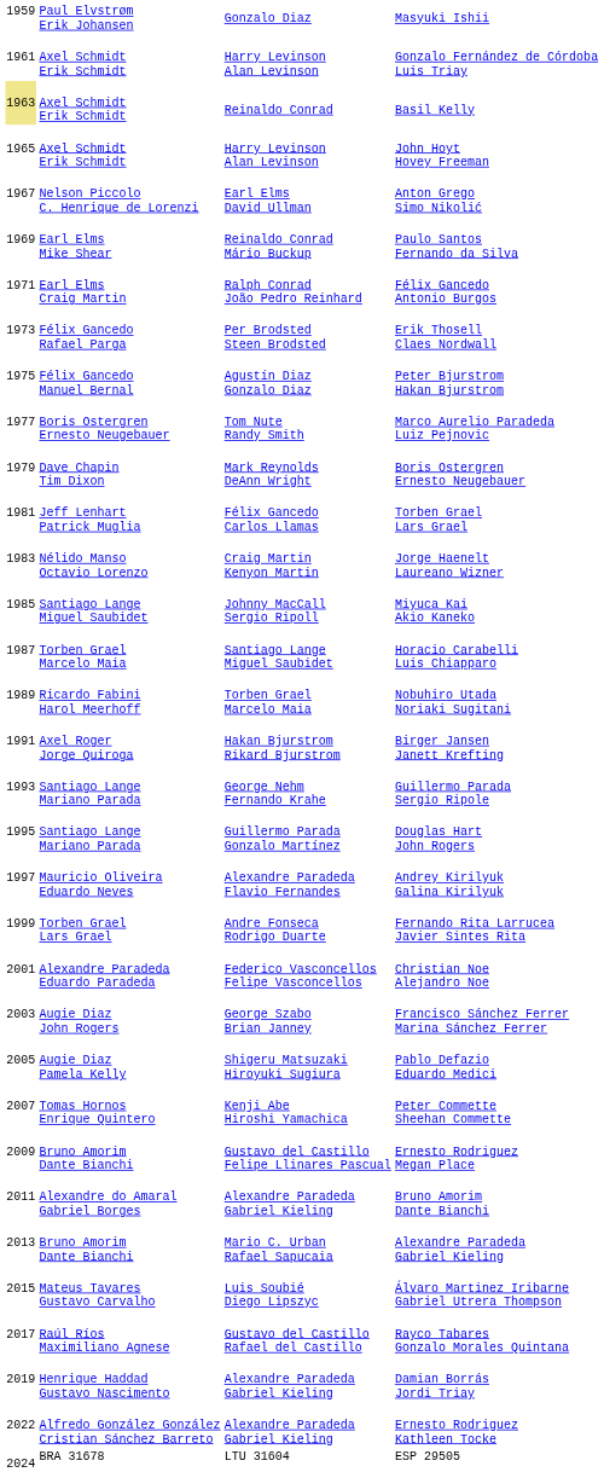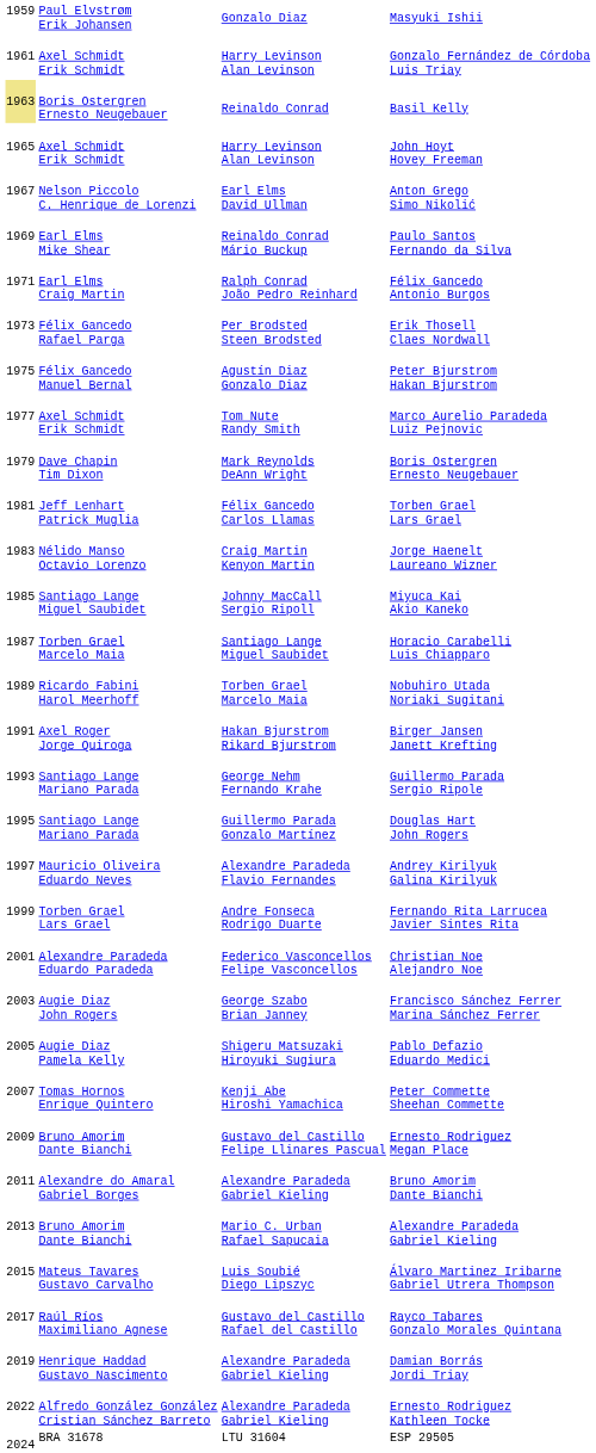Basil Kelly | column 2: Axel Schmidt Erik Schmidt -> Boris Ostergren Ernesto Neugebauer
Marco Aurelio Paradeda Luiz Pejnovic | column 2: Boris Ostergren Ernesto Neugebauer -> Axel Schmidt Erik Schmidt
